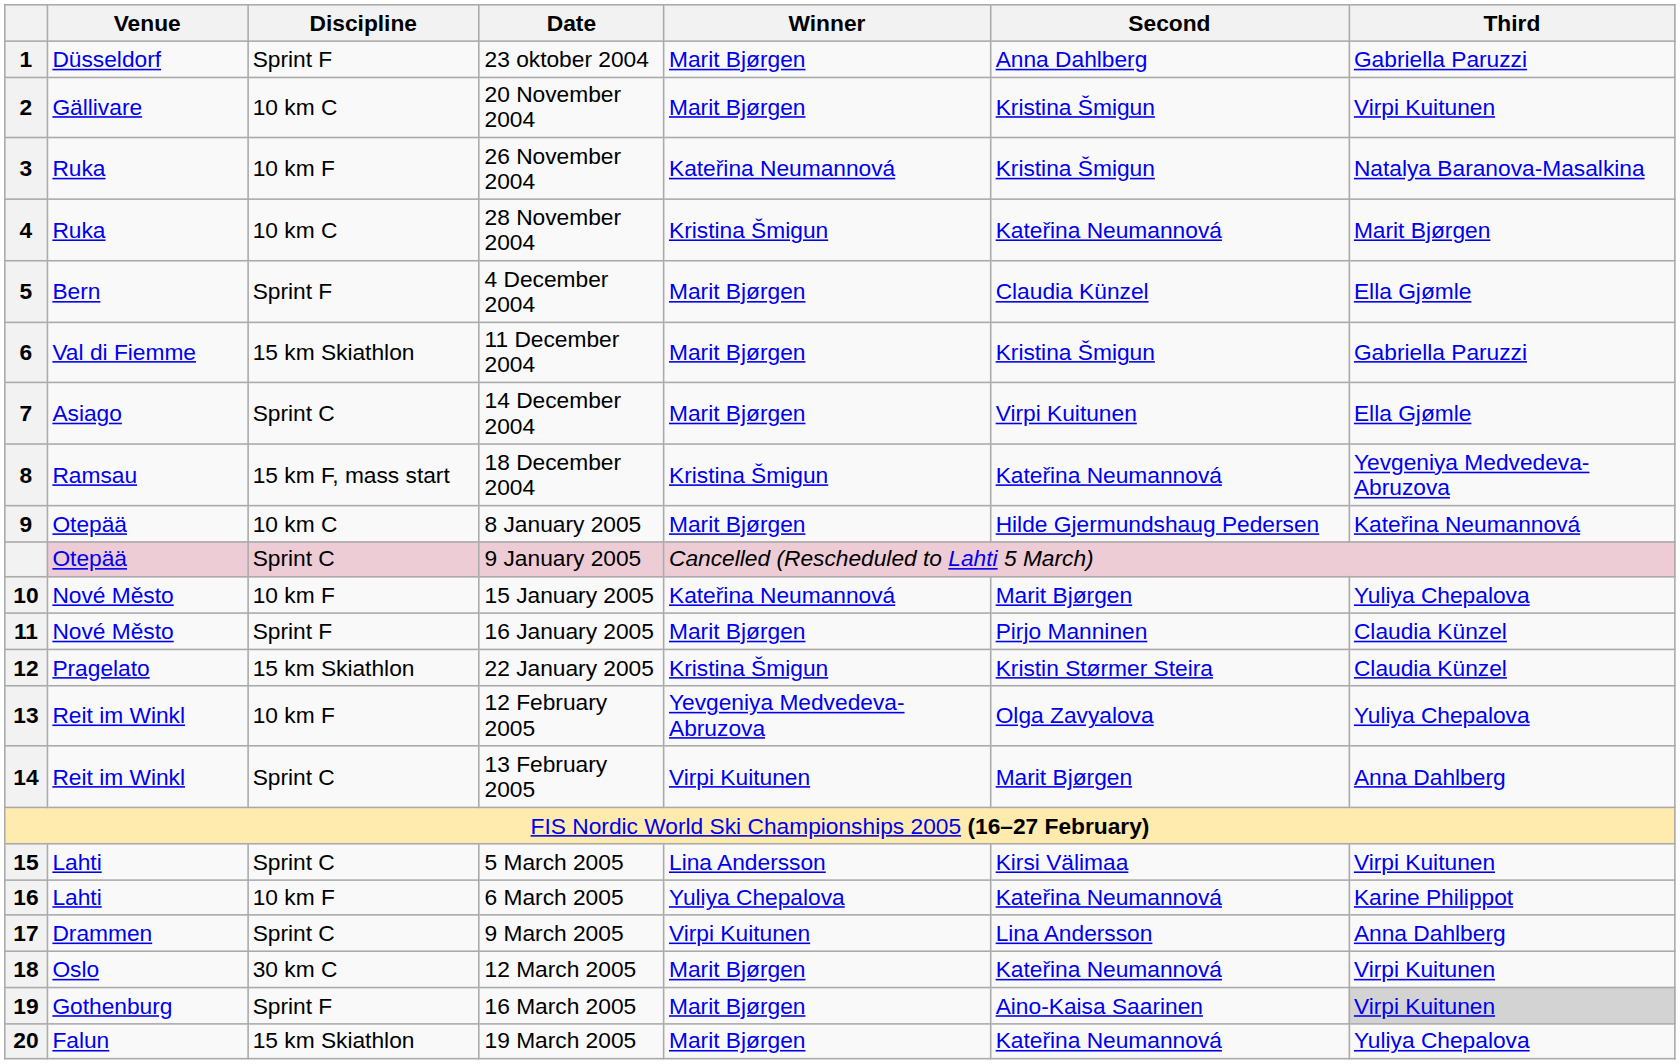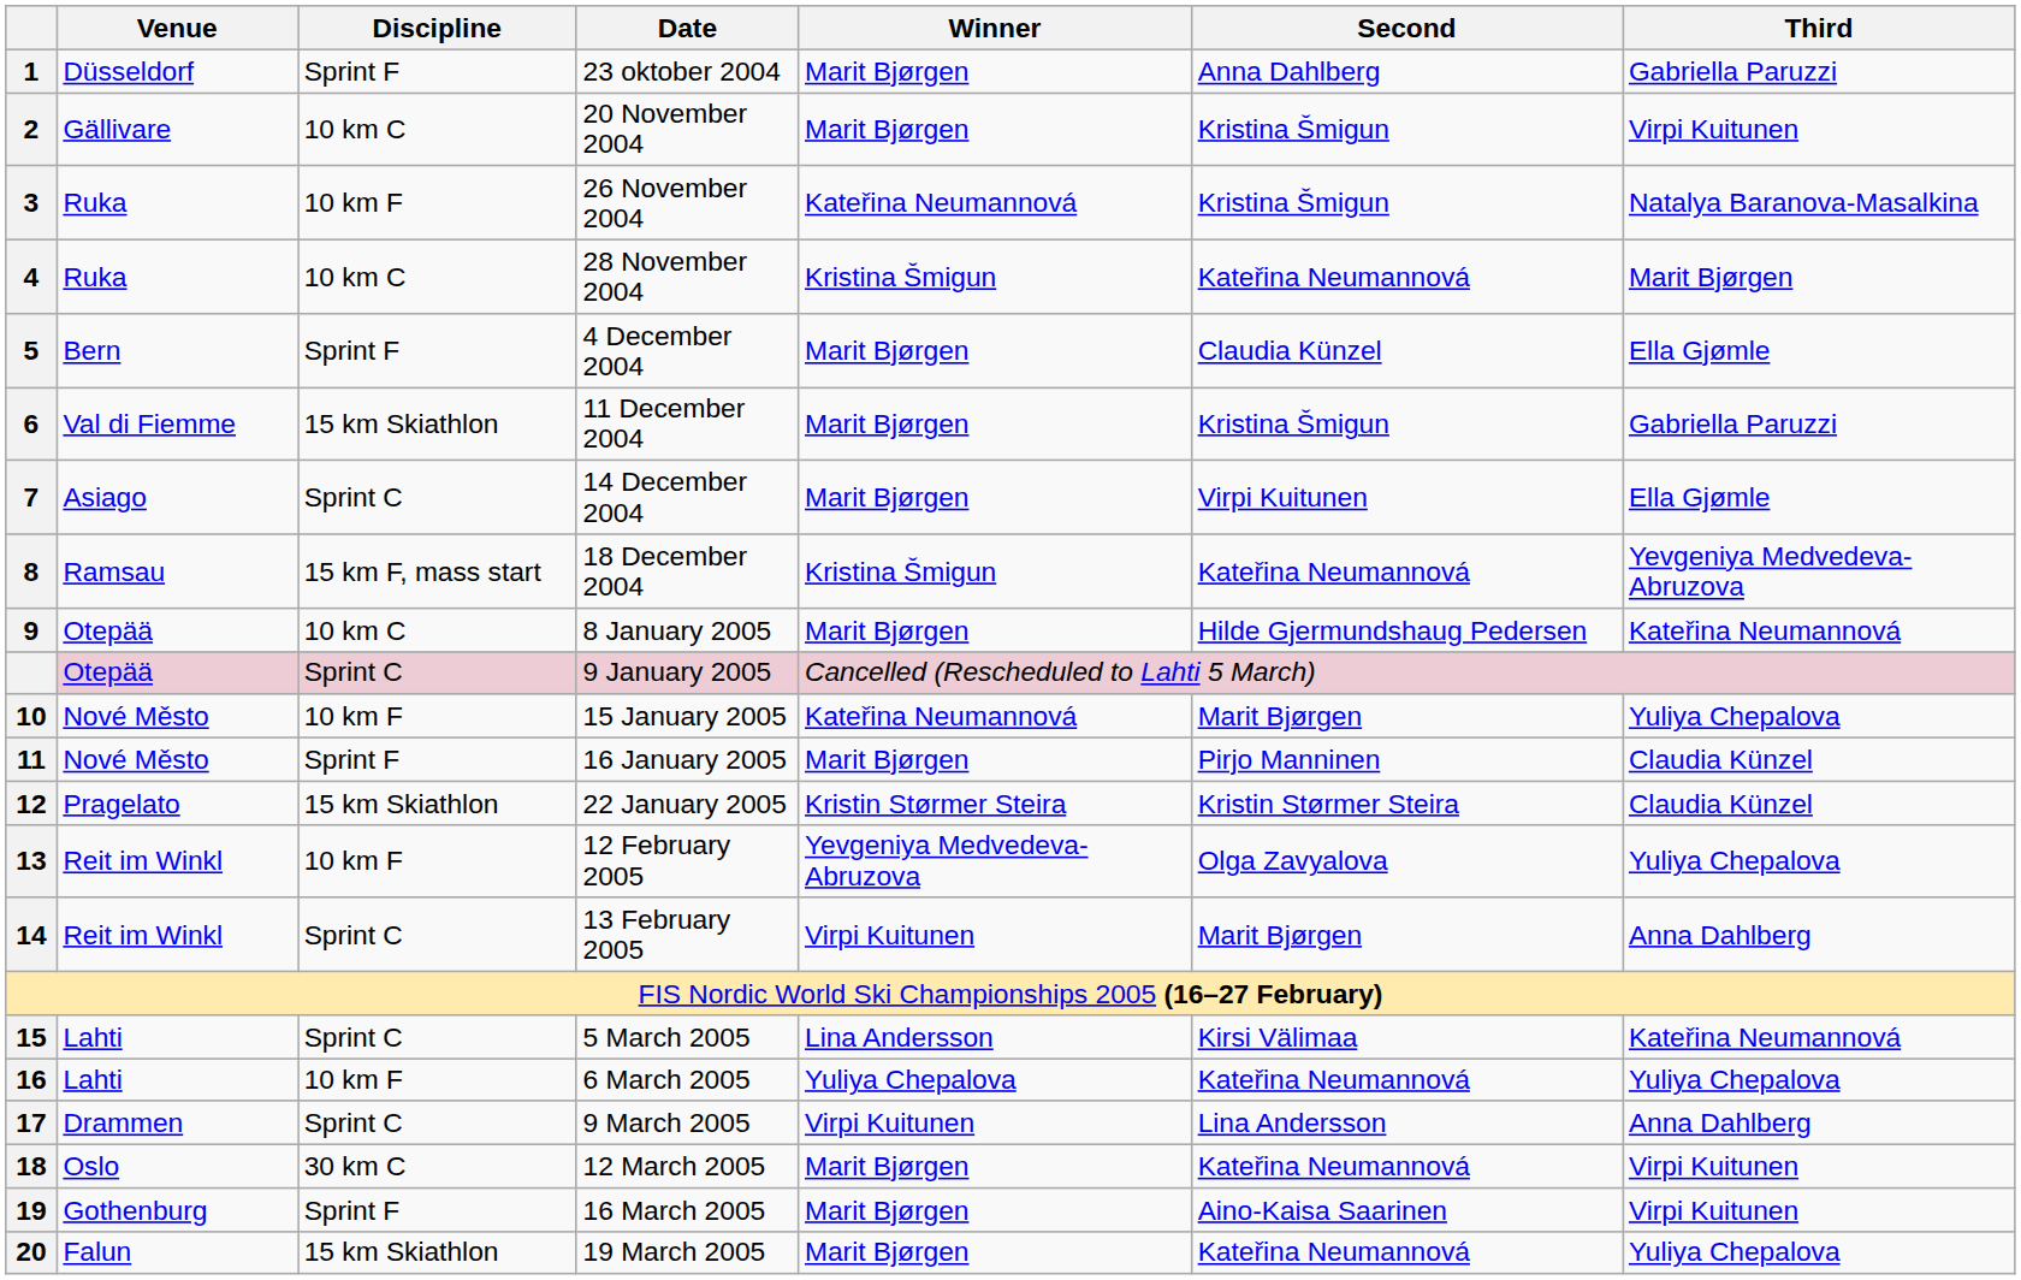22 January 2005 | Winner: Kristina Šmigun -> Kristin Størmer Steira
5 March 2005 | Third: Virpi Kuitunen -> Kateřina Neumannová
6 March 2005 | Third: Karine Philippot -> Yuliya Chepalova
16 March 2005 | Third: lightgrey background -> no background
